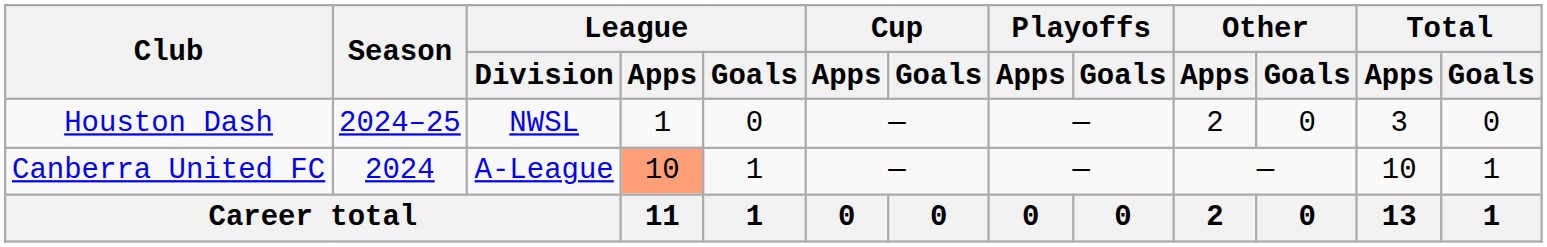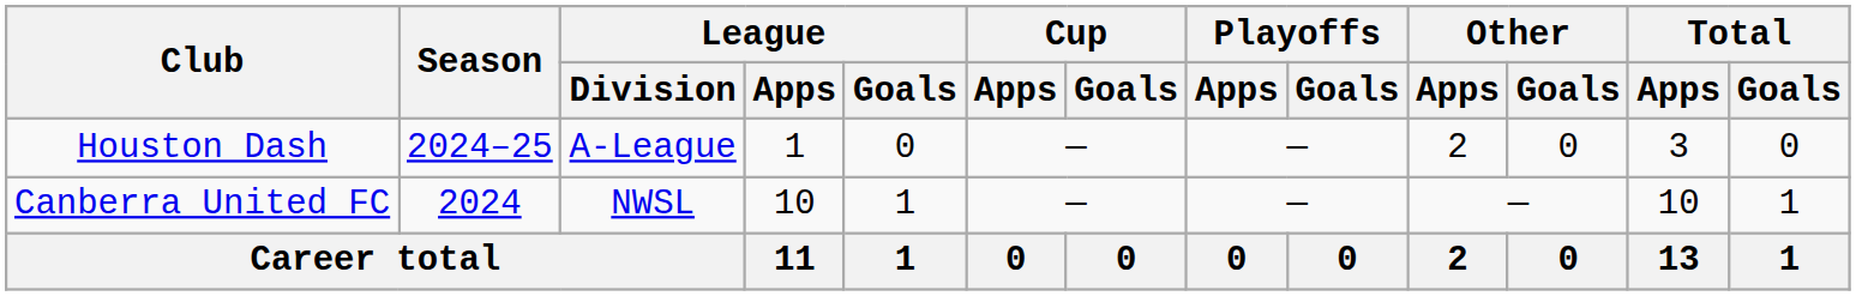Houston Dash | League / Division: NWSL -> A-League
Canberra United FC | League / Division: A-League -> NWSL
Canberra United FC | League / Apps: lightsalmon background -> no background
